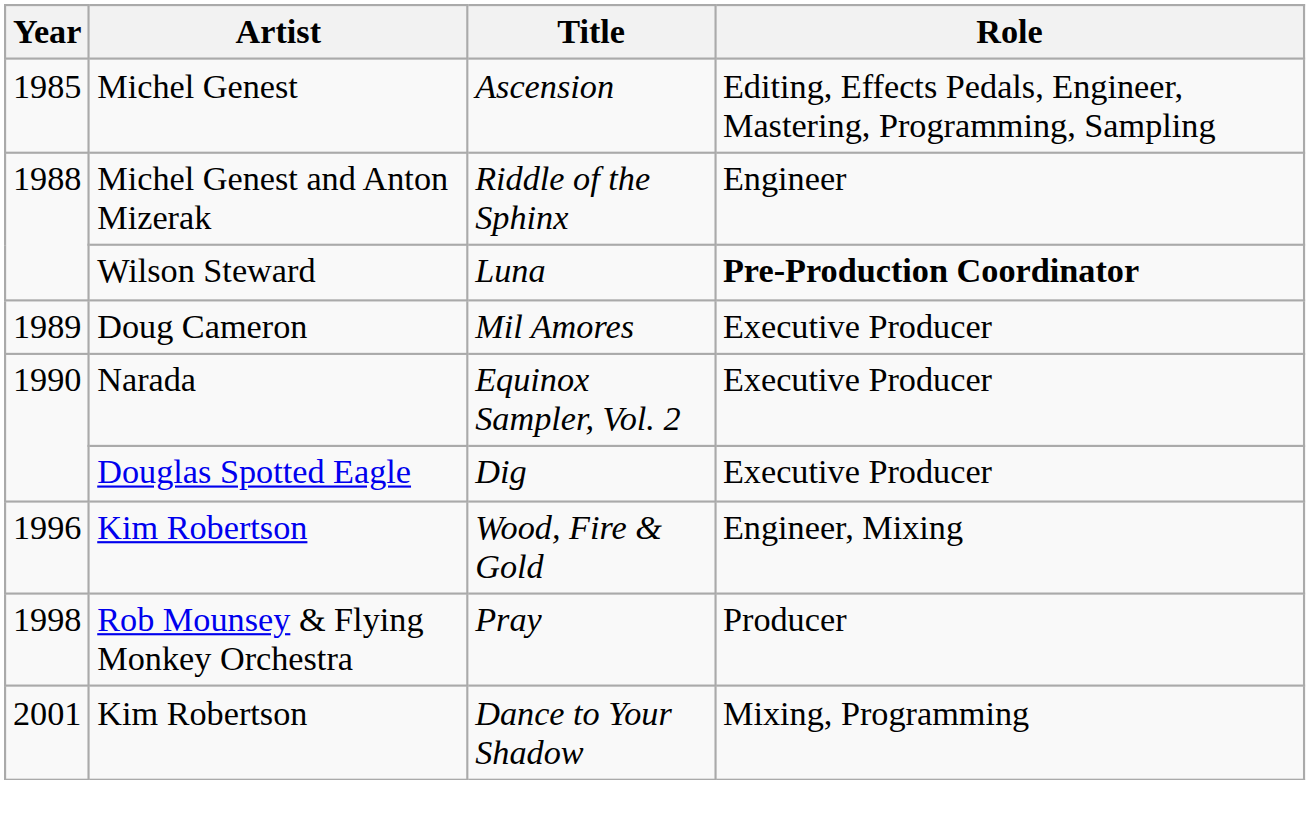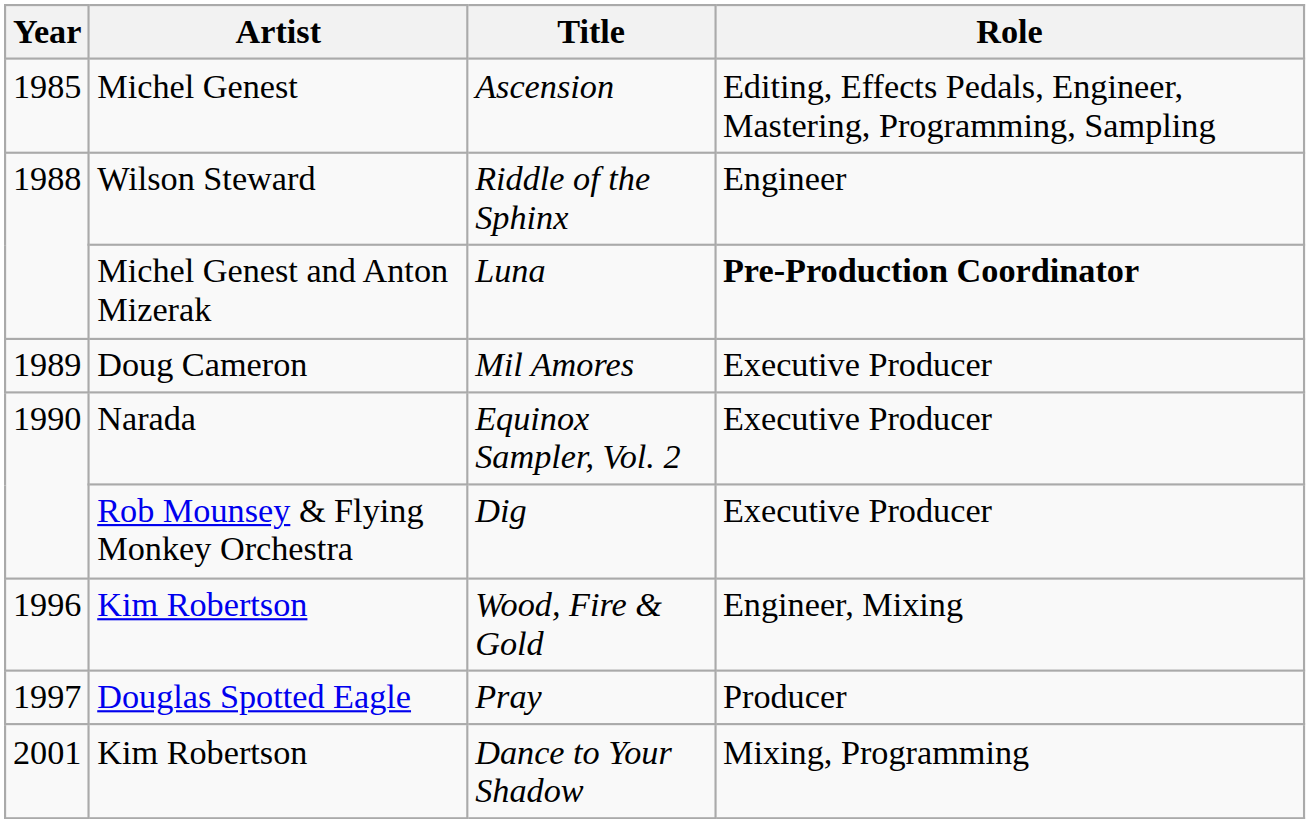Riddle of the Sphinx | Artist: Michel Genest and Anton Mizerak -> Wilson Steward
Luna | Artist: Wilson Steward -> Michel Genest and Anton Mizerak
Dig | Artist: Douglas Spotted Eagle -> Rob Mounsey & Flying Monkey Orchestra
Pray | Year: 1998 -> 1997
Pray | Artist: Rob Mounsey & Flying Monkey Orchestra -> Douglas Spotted Eagle
